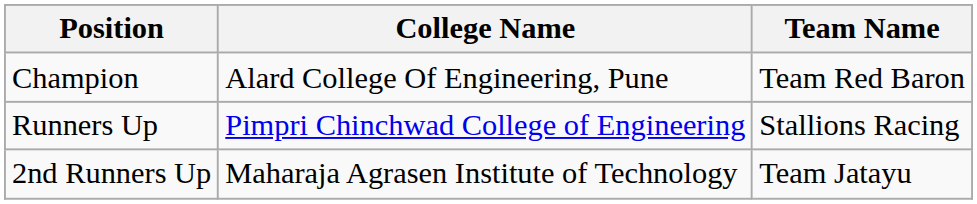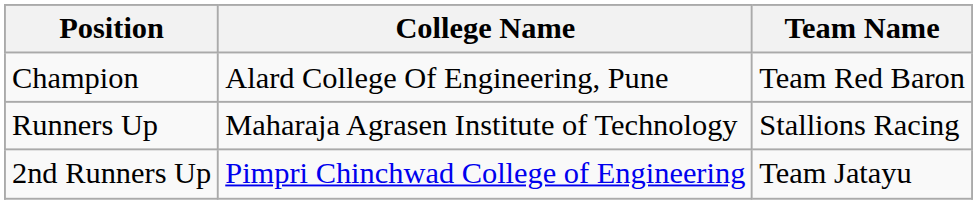Runners Up | College Name: Pimpri Chinchwad College of Engineering -> Maharaja Agrasen Institute of Technology
2nd Runners Up | College Name: Maharaja Agrasen Institute of Technology -> Pimpri Chinchwad College of Engineering
